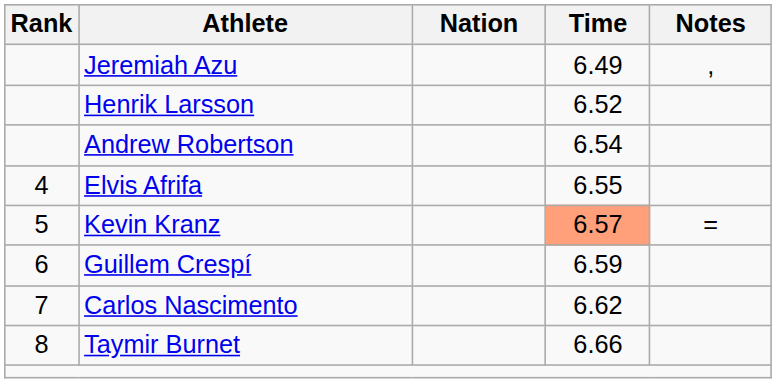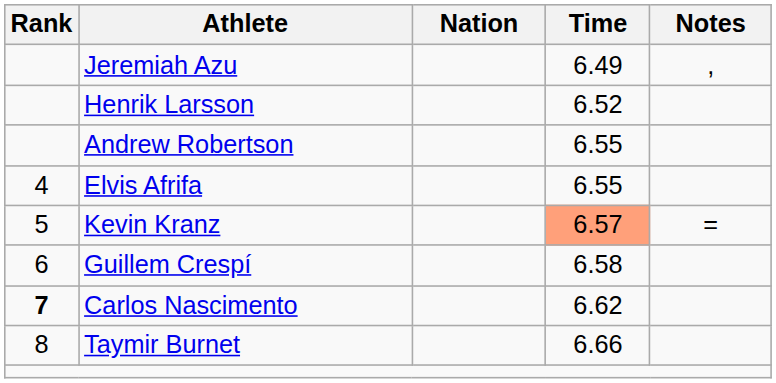Andrew Robertson | Time: 6.54 -> 6.55
Guillem Crespí | Time: 6.59 -> 6.58
Carlos Nascimento | Rank: normal -> bold
